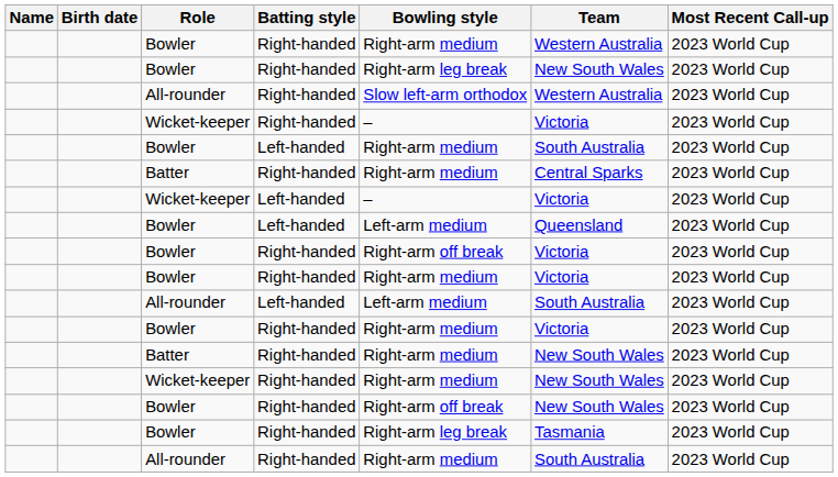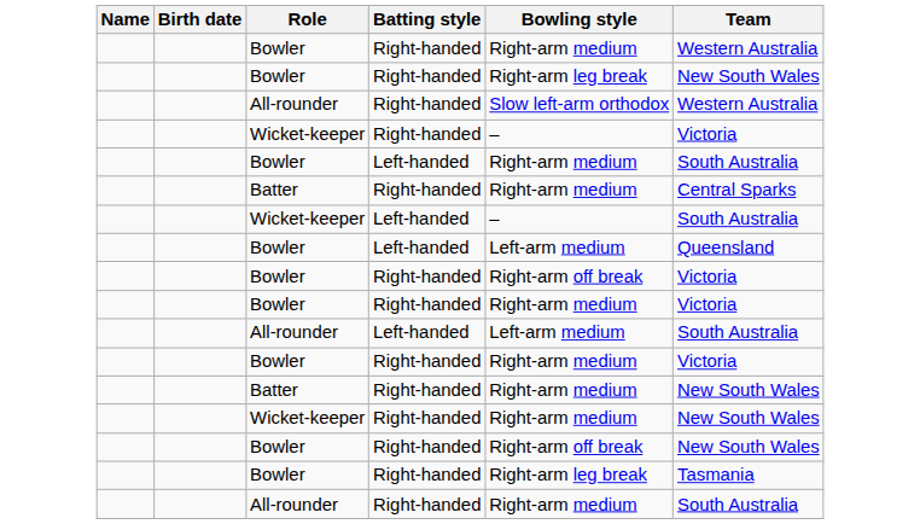- column: Most Recent Call-up | 2023 World Cup | 2023 World Cup | 2023 World Cup | 2023 World Cup | 2023 World Cup | 2023 World Cup | 2023 World Cup | 2023 World Cup | 2023 World Cup | 2023 World Cup | 2023 World Cup | 2023 World Cup | 2023 World Cup | 2023 World Cup | 2023 World Cup | 2023 World Cup | 2023 World Cup
Wicket-keeper / Left-handed | Team: Victoria -> South Australia
